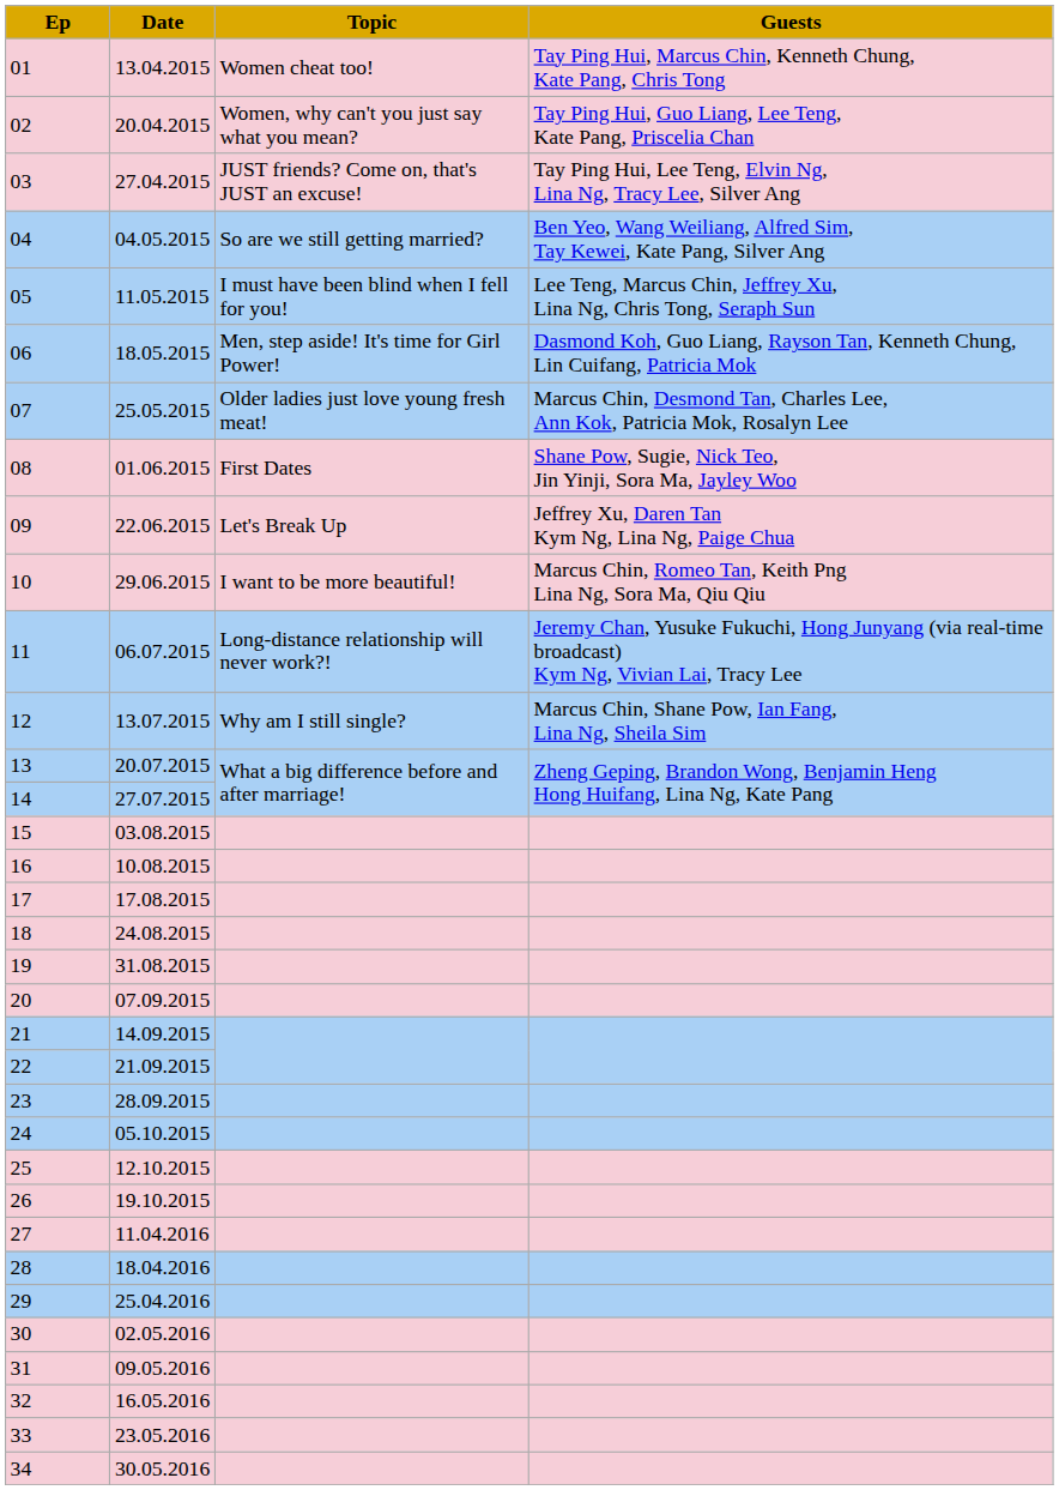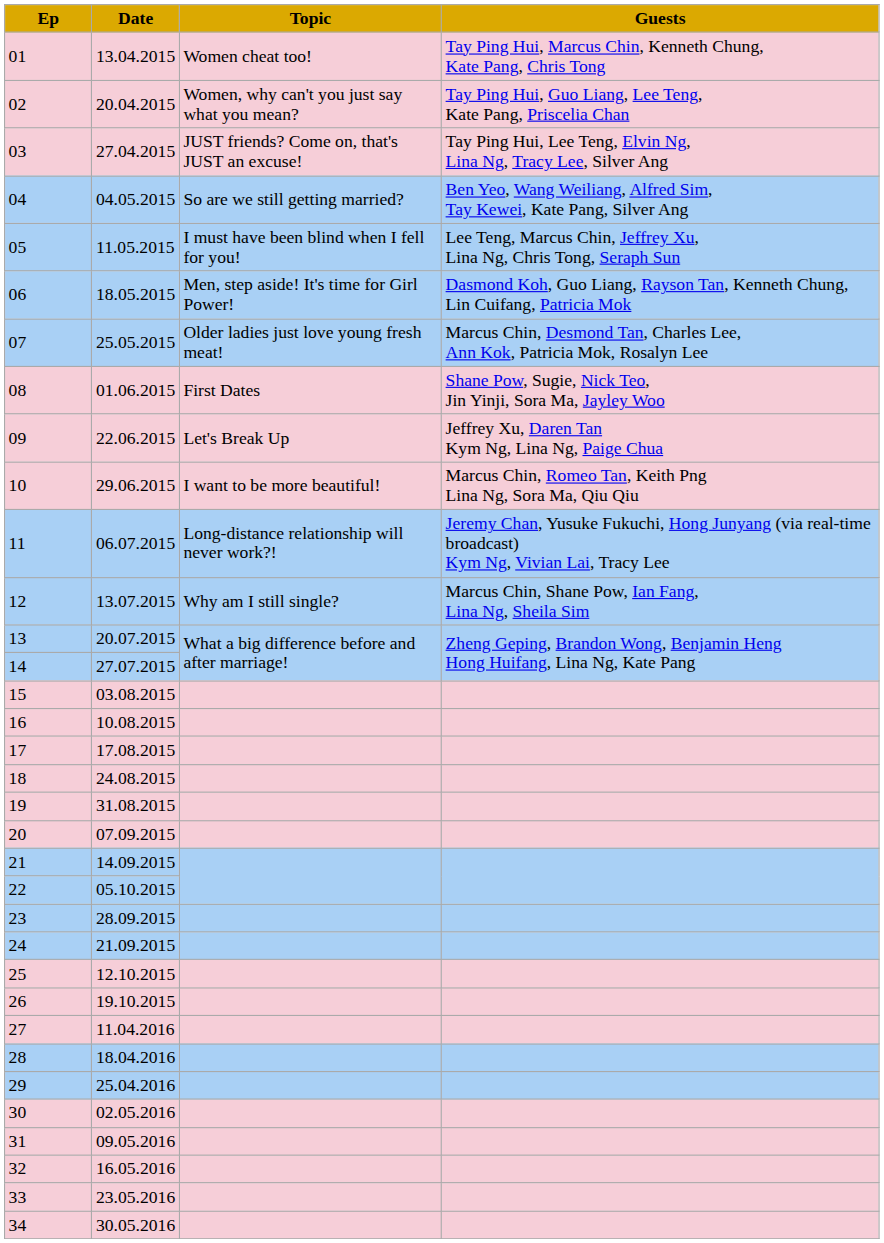22 | Date: 21.09.2015 -> 05.10.2015
24 | Date: 05.10.2015 -> 21.09.2015
